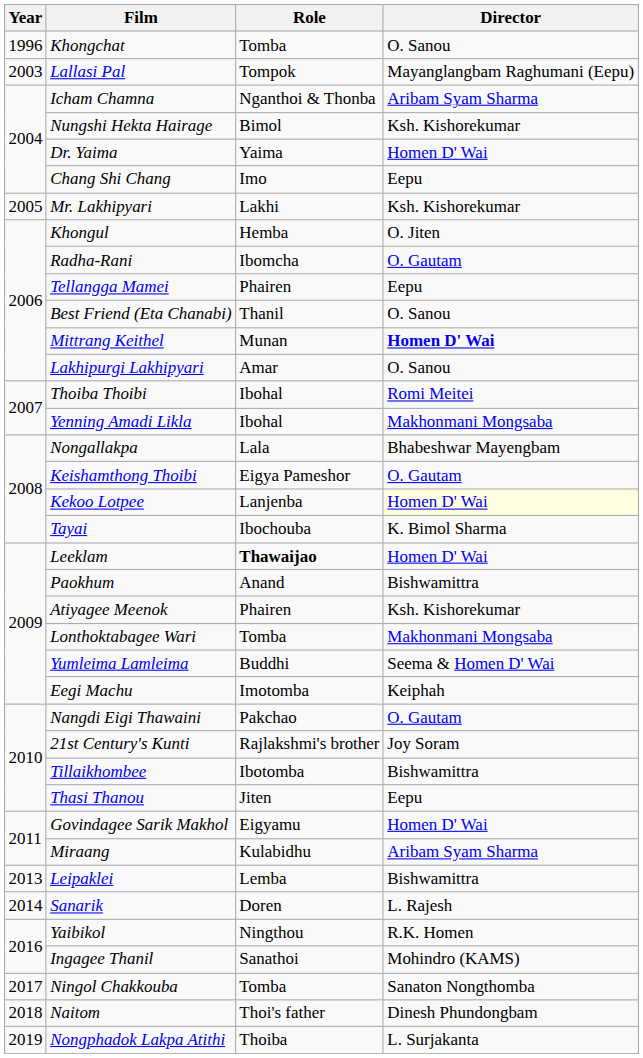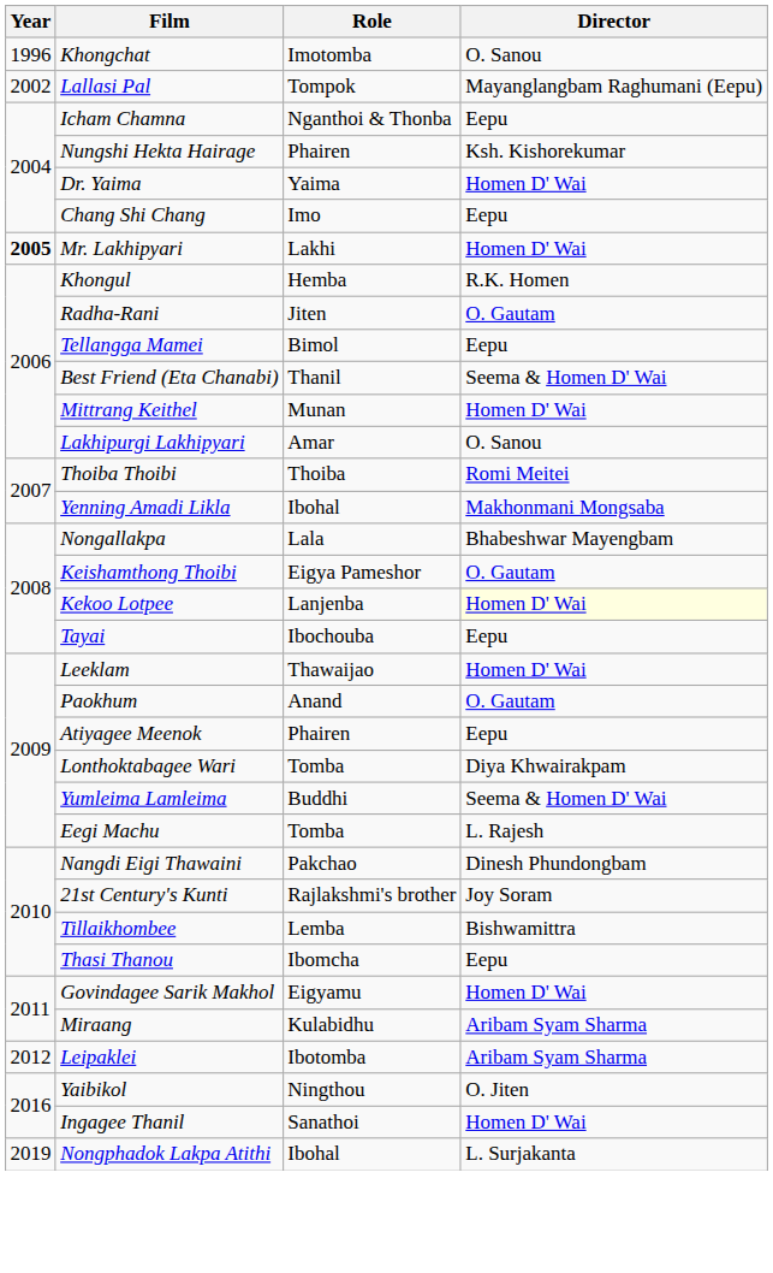Khongchat | Role: Tomba -> Imotomba
Lallasi Pal | Year: 2003 -> 2002
Icham Chamna | Director: Aribam Syam Sharma -> Eepu
Nungshi Hekta Hairage | Role: Bimol -> Phairen
Mr. Lakhipyari | Year: normal -> bold
Mr. Lakhipyari | Director: Ksh. Kishorekumar -> Homen D' Wai
Khongul | Director: O. Jiten -> R.K. Homen
Radha-Rani | Role: Ibomcha -> Jiten
Tellangga Mamei | Role: Phairen -> Bimol
Best Friend (Eta Chanabi) | Director: O. Sanou -> Seema & Homen D' Wai
Mittrang Keithel | Director: bold -> normal
Thoiba Thoibi | Role: Ibohal -> Thoiba
Tayai | Director: K. Bimol Sharma -> Eepu
Leeklam | Role: bold -> normal
Paokhum | Director: Bishwamittra -> O. Gautam
Atiyagee Meenok | Director: Ksh. Kishorekumar -> Eepu
Lonthoktabagee Wari | Director: Makhonmani Mongsaba -> Diya Khwairakpam
Eegi Machu | Role: Imotomba -> Tomba
Eegi Machu | Director: Keiphah -> L. Rajesh
Nangdi Eigi Thawaini | Director: O. Gautam -> Dinesh Phundongbam
Tillaikhombee | Role: Ibotomba -> Lemba
Thasi Thanou | Role: Jiten -> Ibomcha
Leipaklei | Year: 2013 -> 2012
Leipaklei | Role: Lemba -> Ibotomba
Leipaklei | Director: Bishwamittra -> Aribam Syam Sharma
- row: 2014 | Sanarik | Doren | L. Rajesh
Yaibikol | Director: R.K. Homen -> O. Jiten
Ingagee Thanil | Director: Mohindro (KAMS) -> Homen D' Wai
- row: 2017 | Ningol Chakkouba | Tomba | Sanaton Nongthomba
- row: 2018 | Naitom | Thoi's father | Dinesh Phundongbam
Nongphadok Lakpa Atithi | Role: Thoiba -> Ibohal
